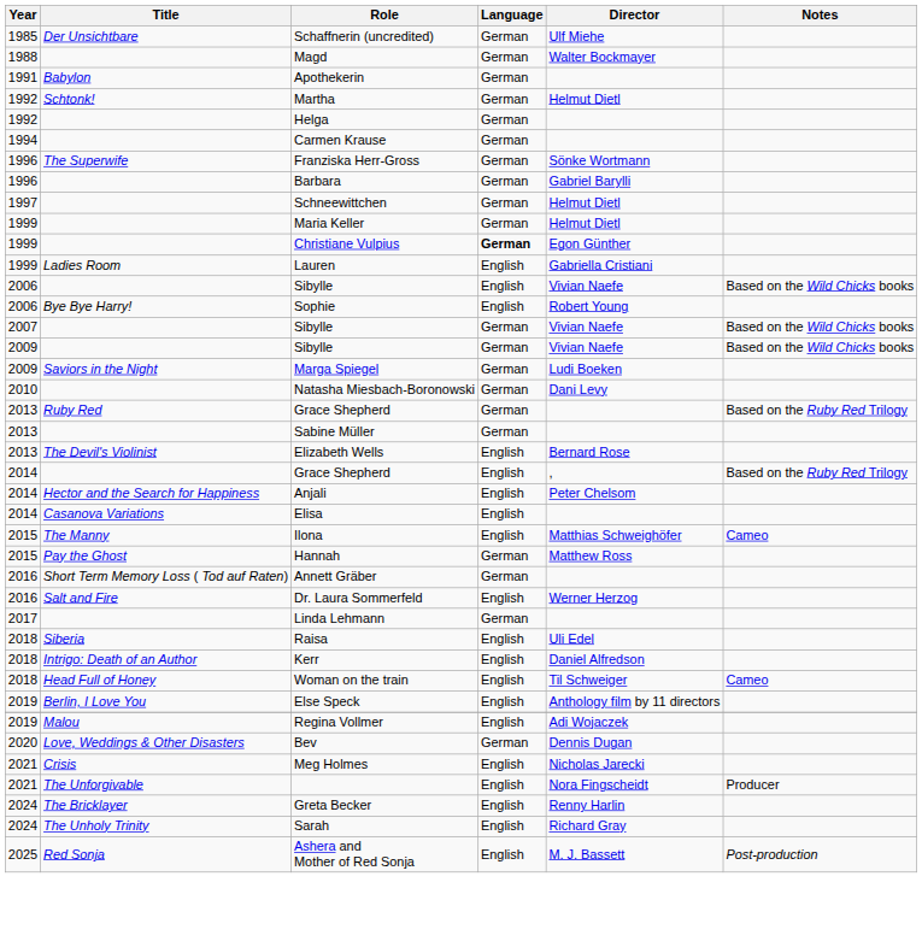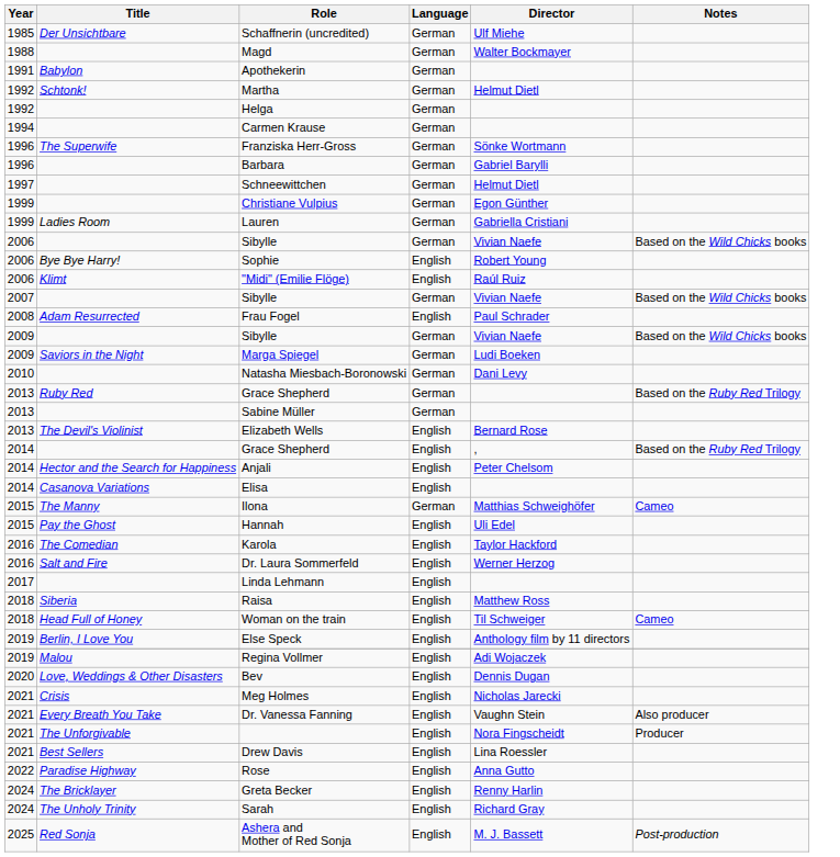- row: 1999 | Maria Keller | German | Helmut Dietl
Christiane Vulpius | Language: bold -> normal
Lauren | Language: English -> German
2006 / Sibylle | Language: English -> German
+ row: 2006 | Klimt | "Midi" (Emilie Flöge) | English | Raúl Ruiz
+ row: 2008 | Adam Resurrected | Frau Fogel | English | Paul Schrader
Ilona | Language: English -> German
Hannah | Language: German -> English
Hannah | Director: Matthew Ross -> Uli Edel
- row: 2016 | Short Term Memory Loss ( Tod auf Raten) | Annett Gräber | German
+ row: 2016 | The Comedian | Karola | English | Taylor Hackford
Linda Lehmann | Language: German -> English
Raisa | Director: Uli Edel -> Matthew Ross
- row: 2018 | Intrigo: Death of an Author | Kerr | English | Daniel Alfredson
Bev | Language: German -> English
+ row: 2021 | Every Breath You Take | Dr. Vanessa Fanning | English | Vaughn Stein | Also producer
+ row: 2021 | Best Sellers | Drew Davis | English | Lina Roessler
+ row: 2022 | Paradise Highway | Rose | English | Anna Gutto
